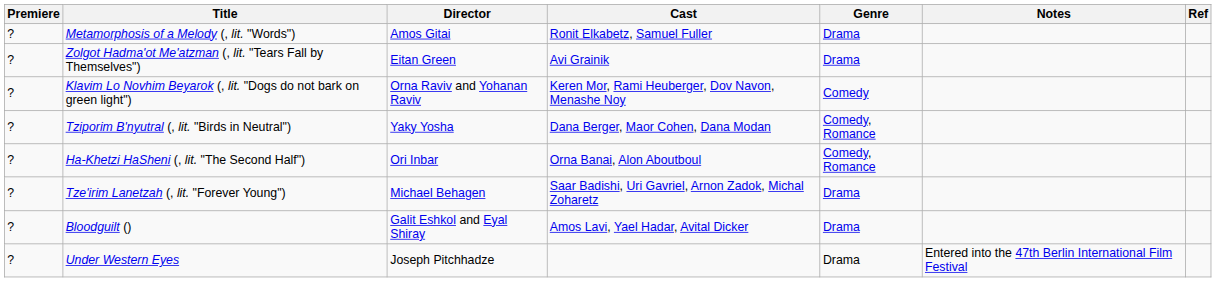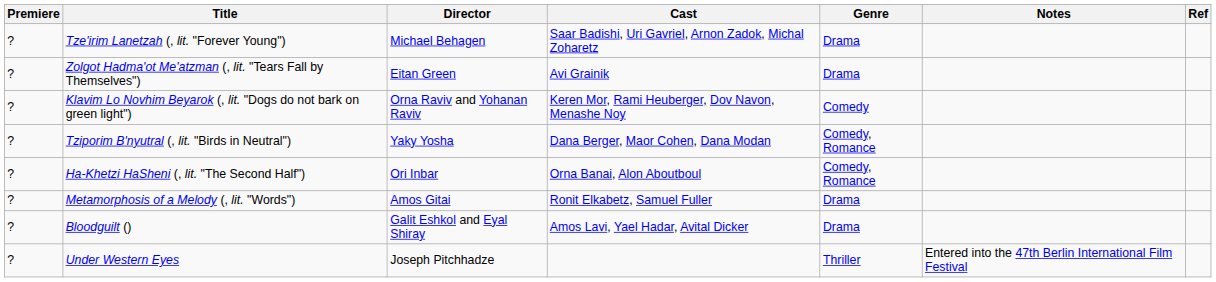rows swapped: Tze'irim Lanetzah (, lit. "Forever Young") <-> Metamorphosis of a Melody (, lit. "Words")
Under Western Eyes | Genre: Drama -> Thriller
